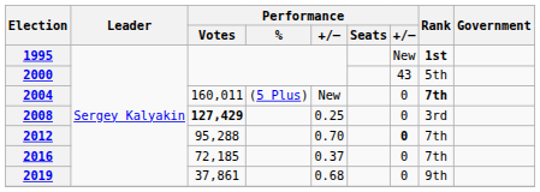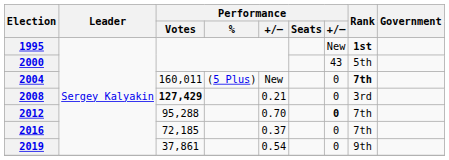2008 | column 5: 0.25 -> 0.21
2019 | column 5: 0.68 -> 0.54
